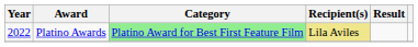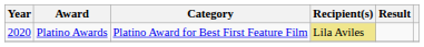Platino Awards | Year: 2022 -> 2020
Platino Awards | Category: lightgreen background -> no background
